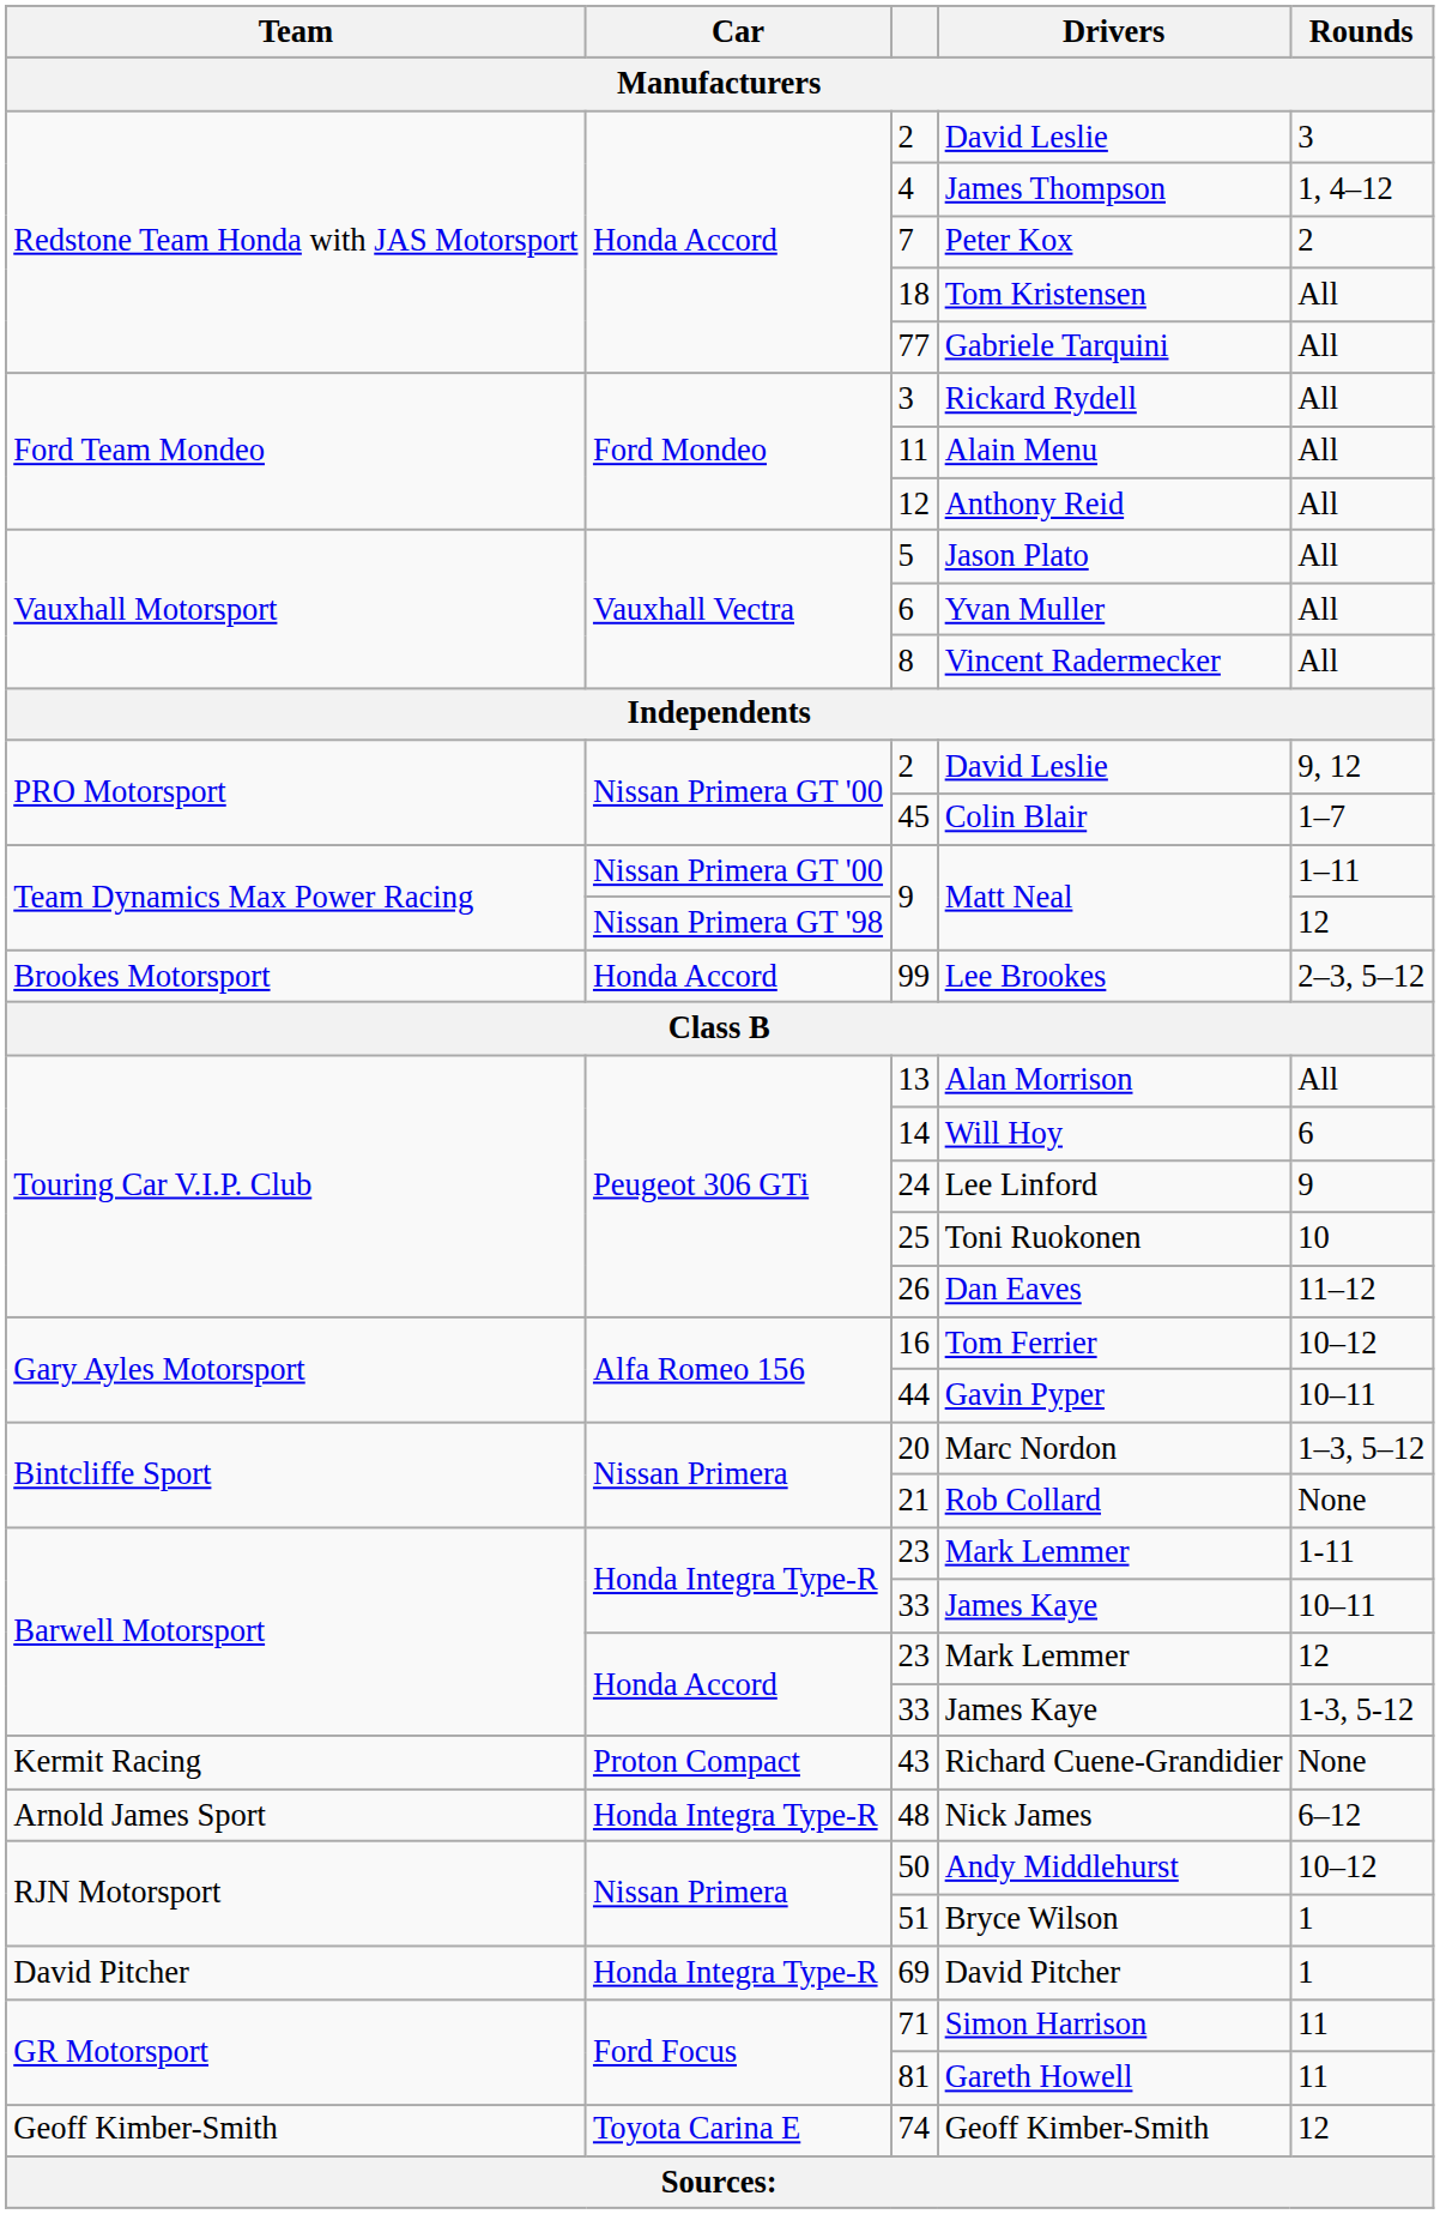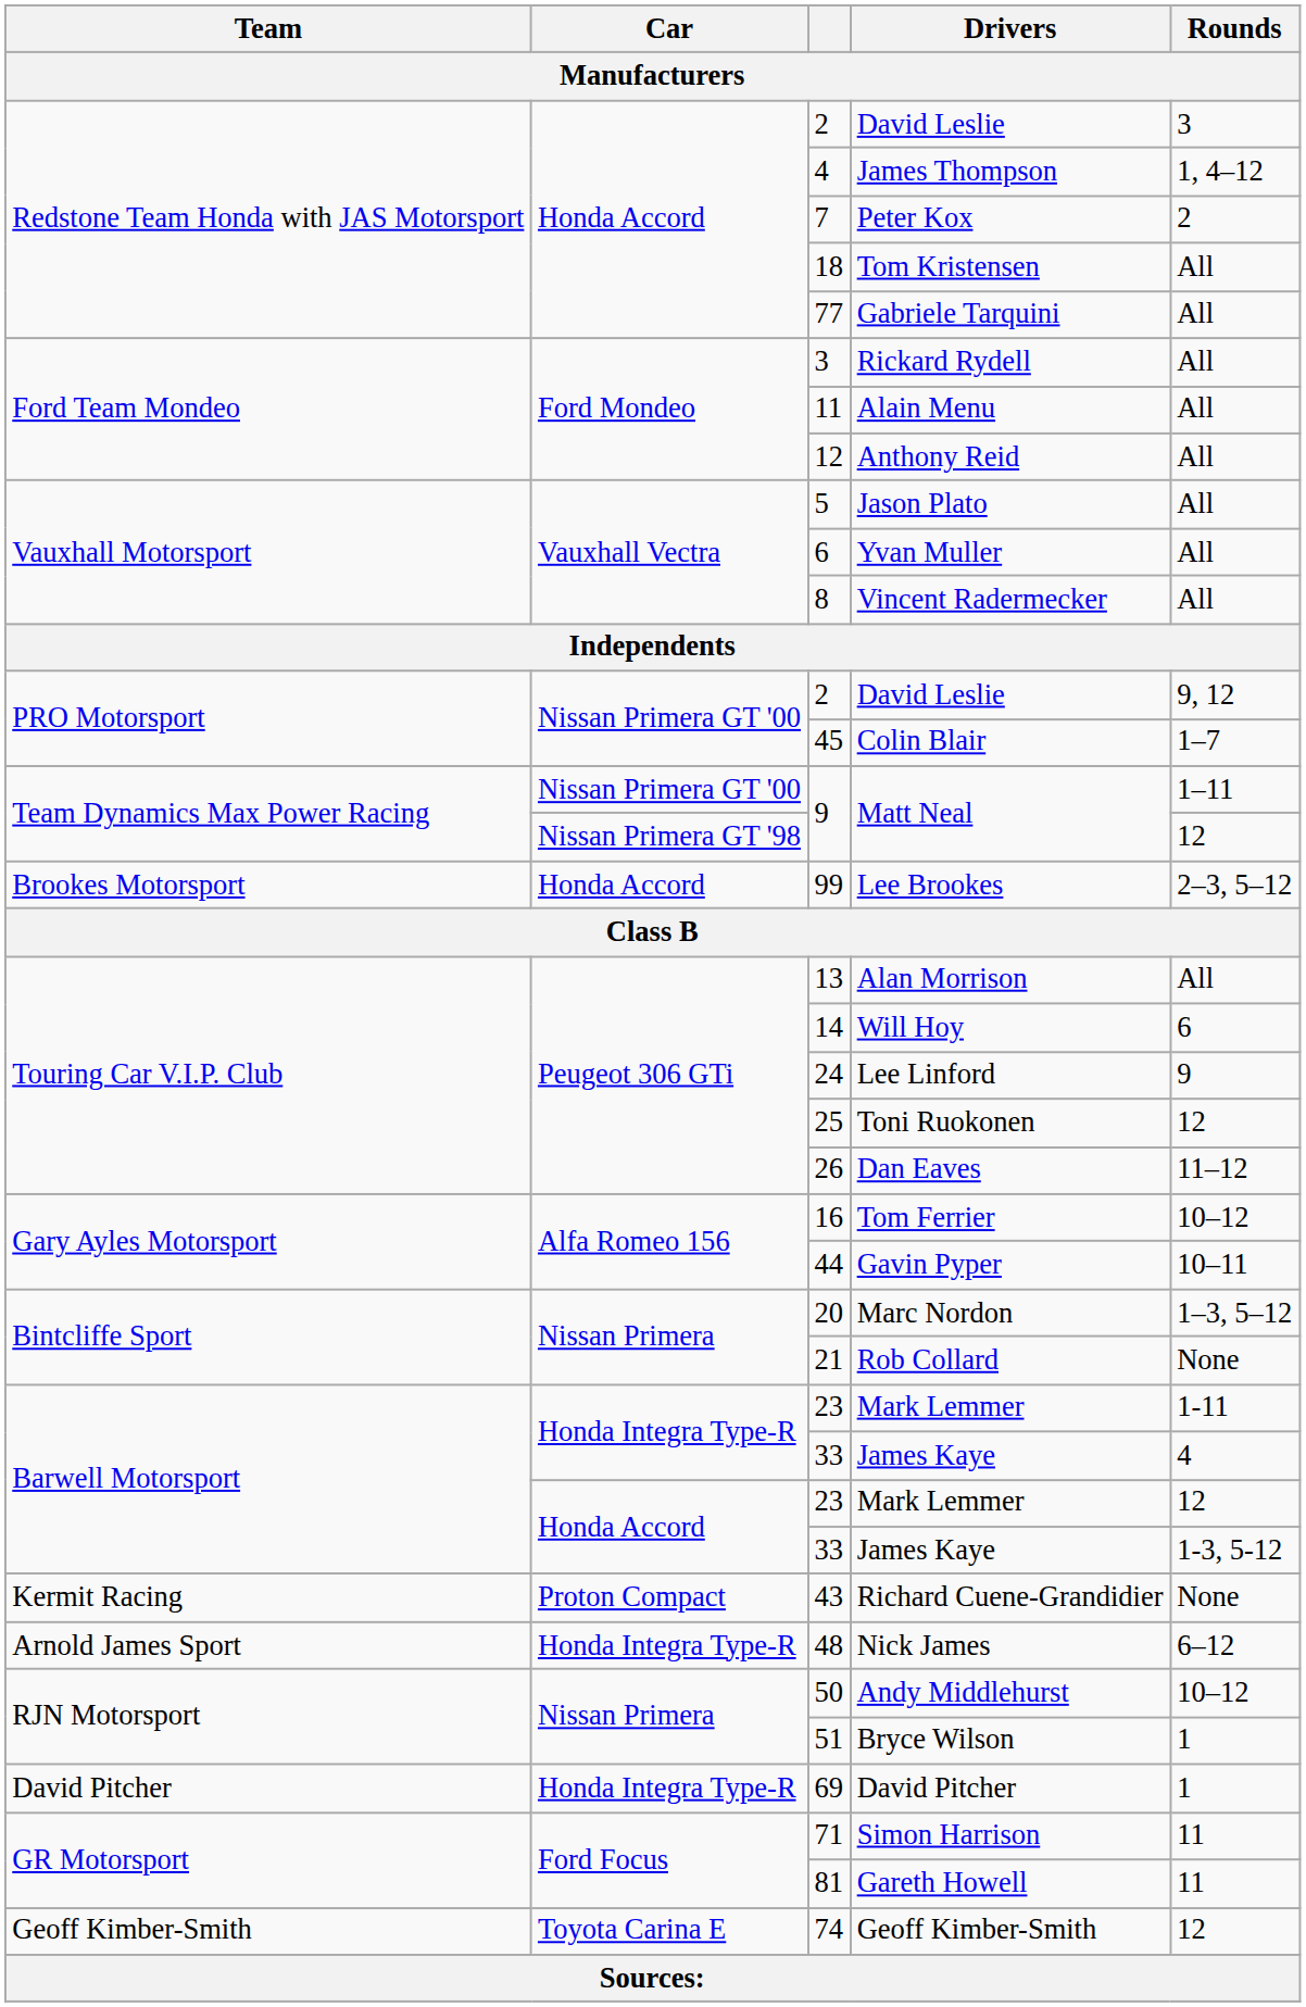25 | Rounds: 10 -> 12
Honda Integra Type-R / 33 | Rounds: 10–11 -> 4
